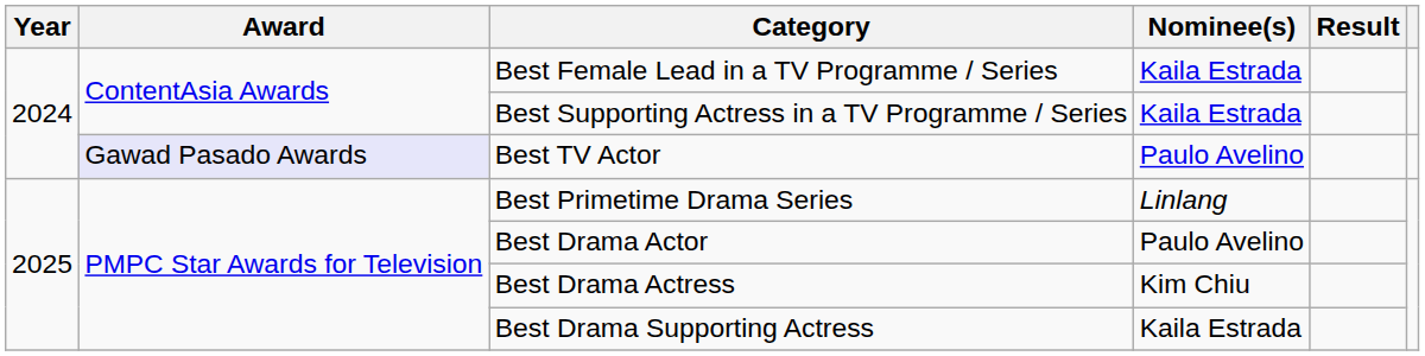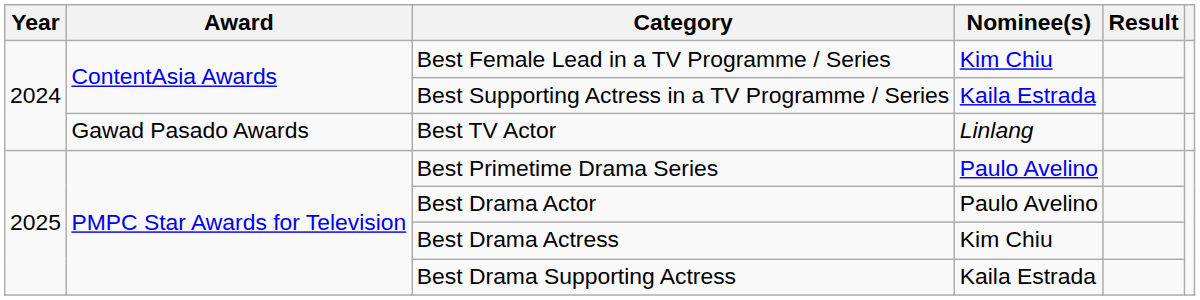Best Female Lead in a TV Programme / Series | Nominee(s): Kaila Estrada -> Kim Chiu
Best TV Actor | Award: lavender background -> no background
Best TV Actor | Nominee(s): Paulo Avelino -> Linlang
Best Primetime Drama Series | Nominee(s): Linlang -> Paulo Avelino
